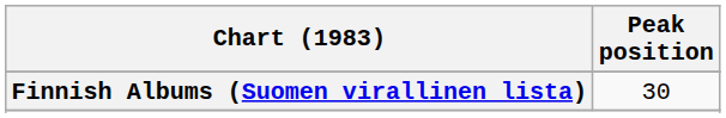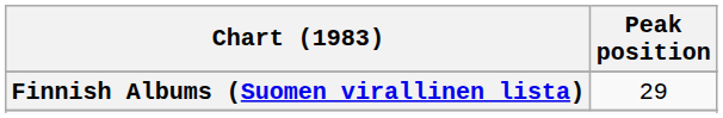Finnish Albums (Suomen virallinen lista) | Peak position: 30 -> 29
